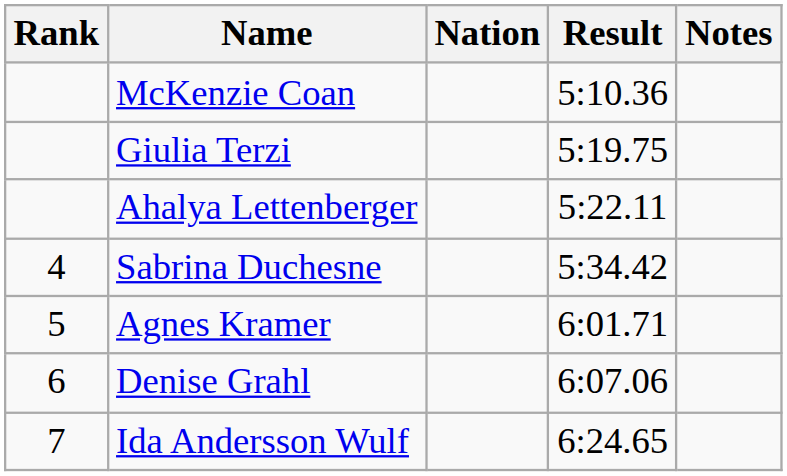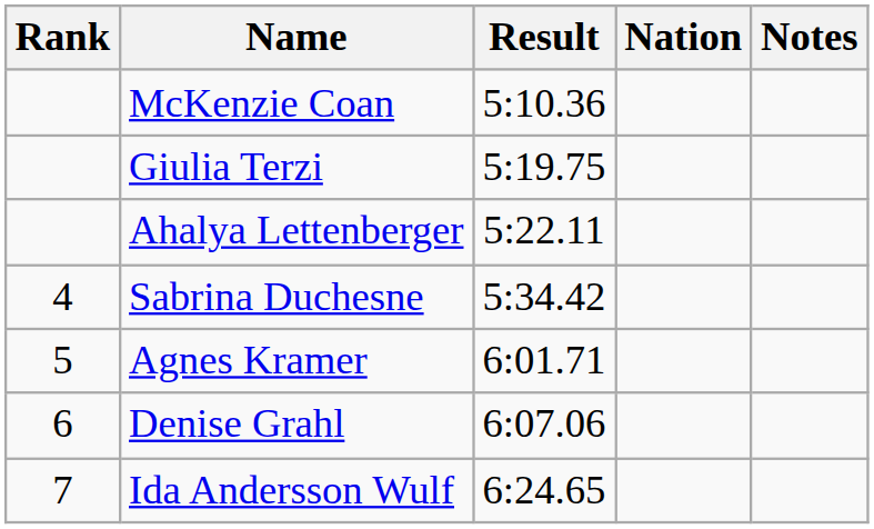columns swapped: Nation <-> Result
